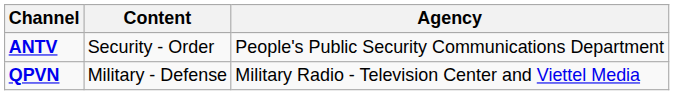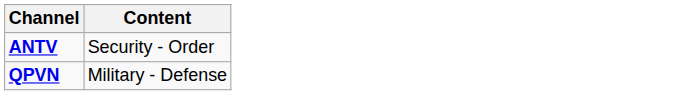- column: Agency | People's Public Security Communications Department | Military Radio - Television Center and Viettel Media
